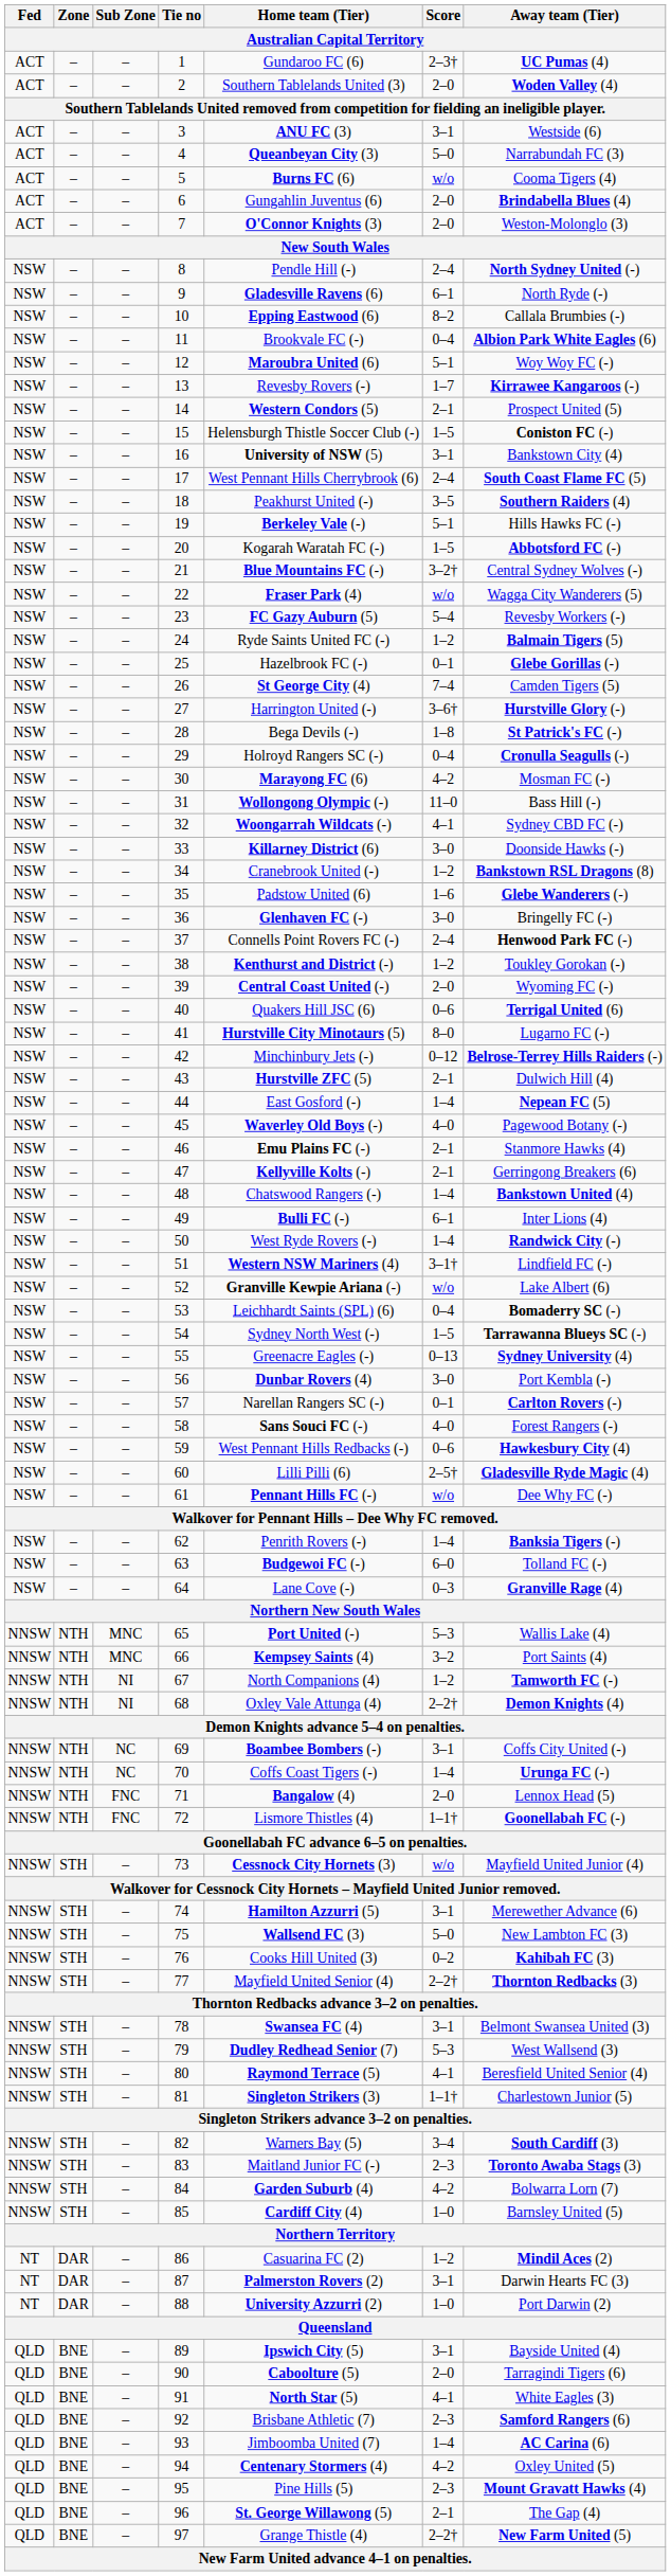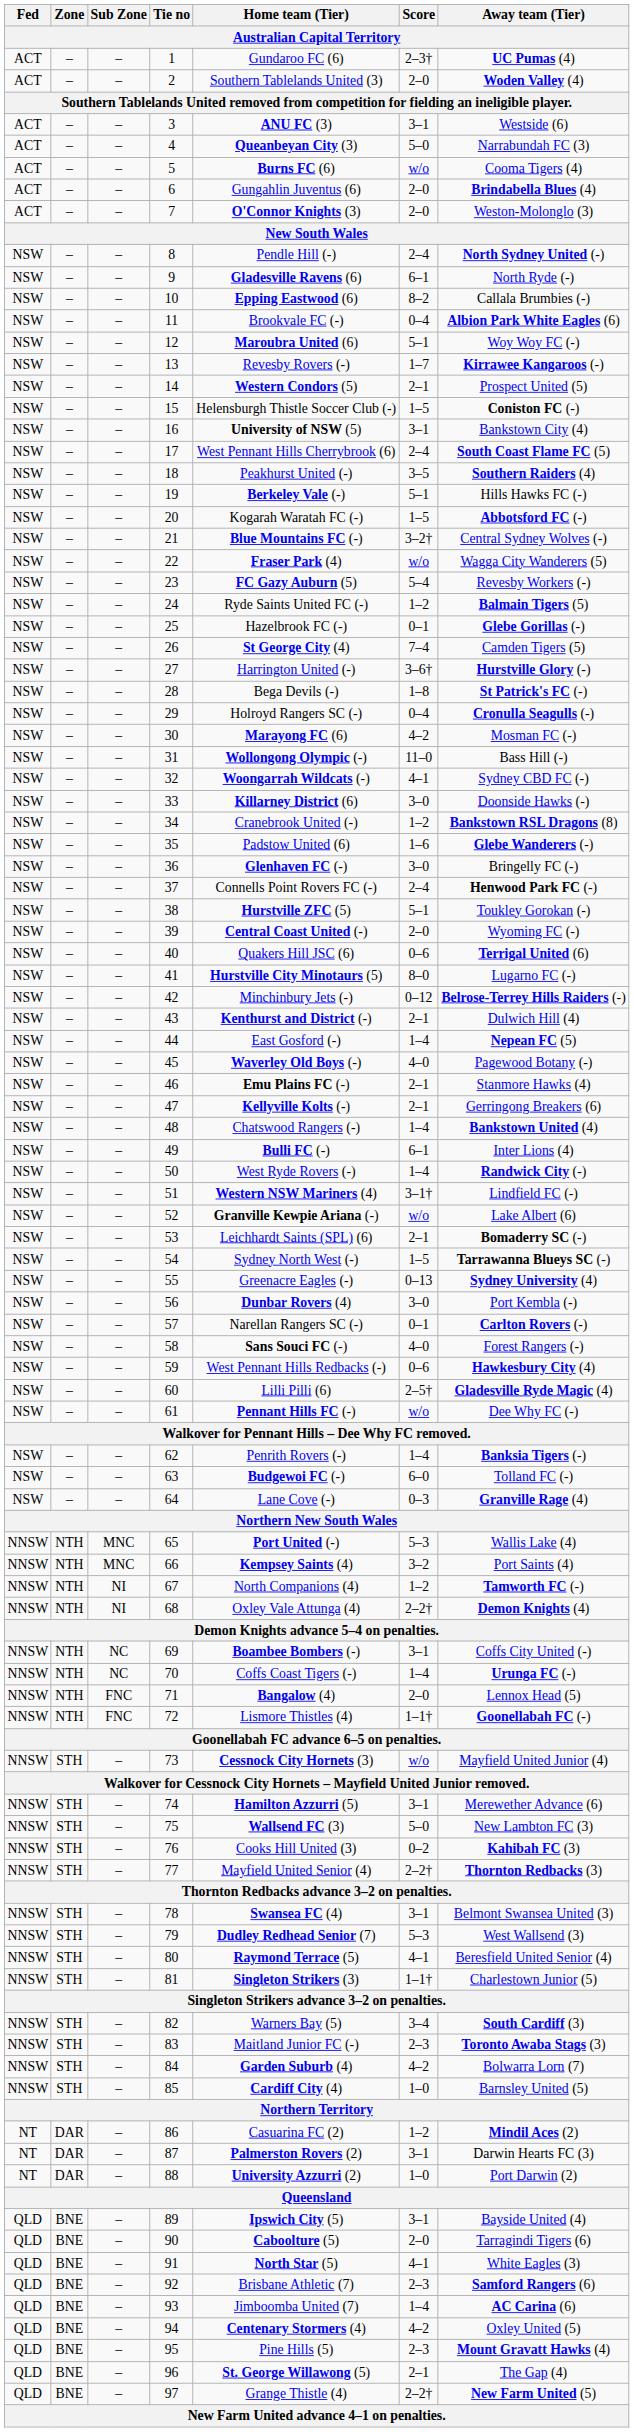38 | Home team (Tier): Kenthurst and District (-) -> Hurstville ZFC (5)
38 | Score: 1–2 -> 5–1
43 | Home team (Tier): Hurstville ZFC (5) -> Kenthurst and District (-)
53 | Score: 0–4 -> 2–1
